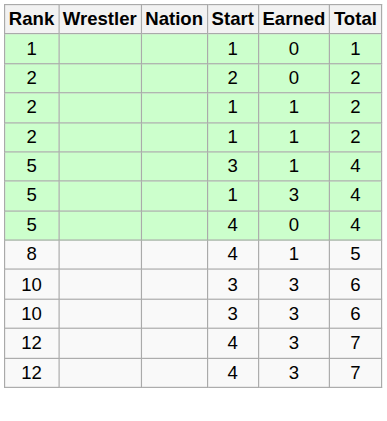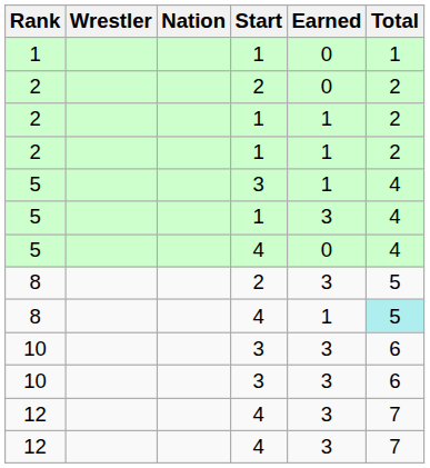+ row: 8 | 2 | 3 | 5
8 / 4 | Total: no background -> paleturquoise background
